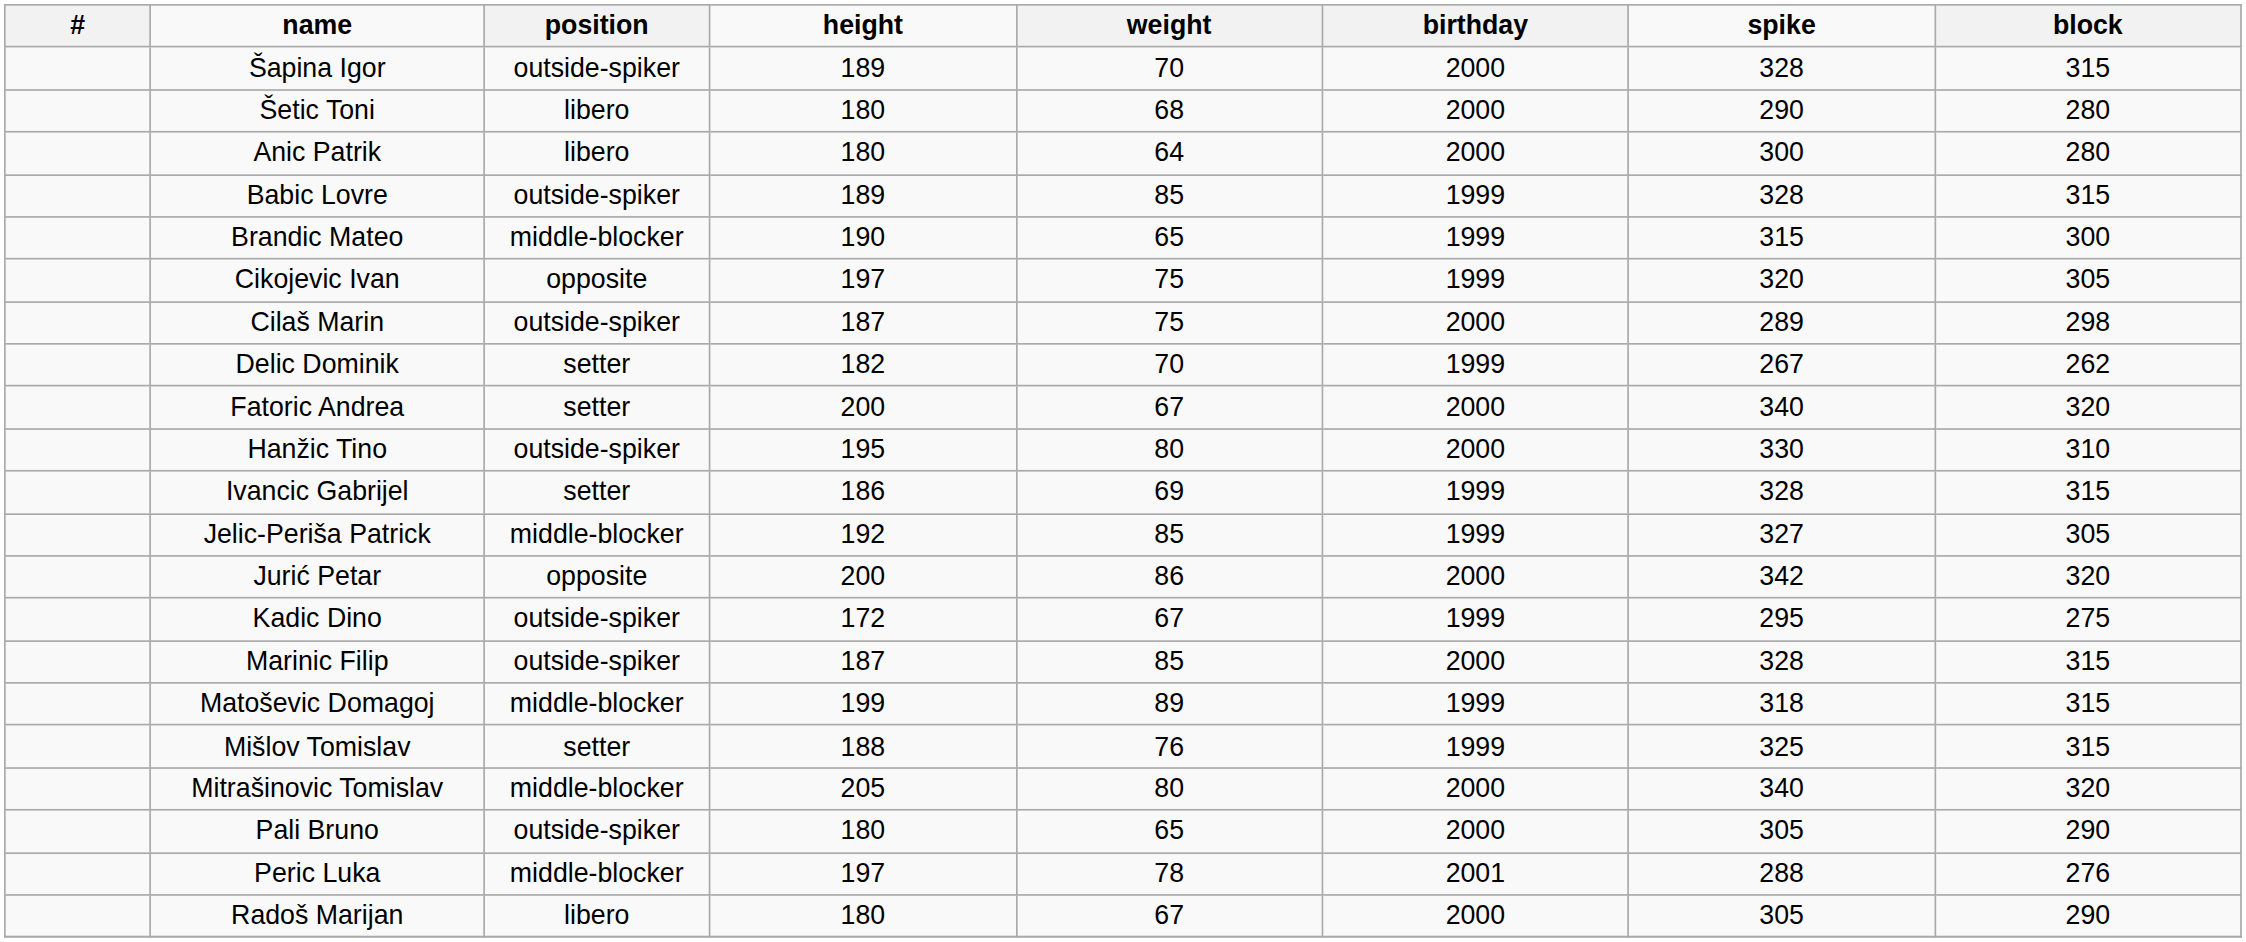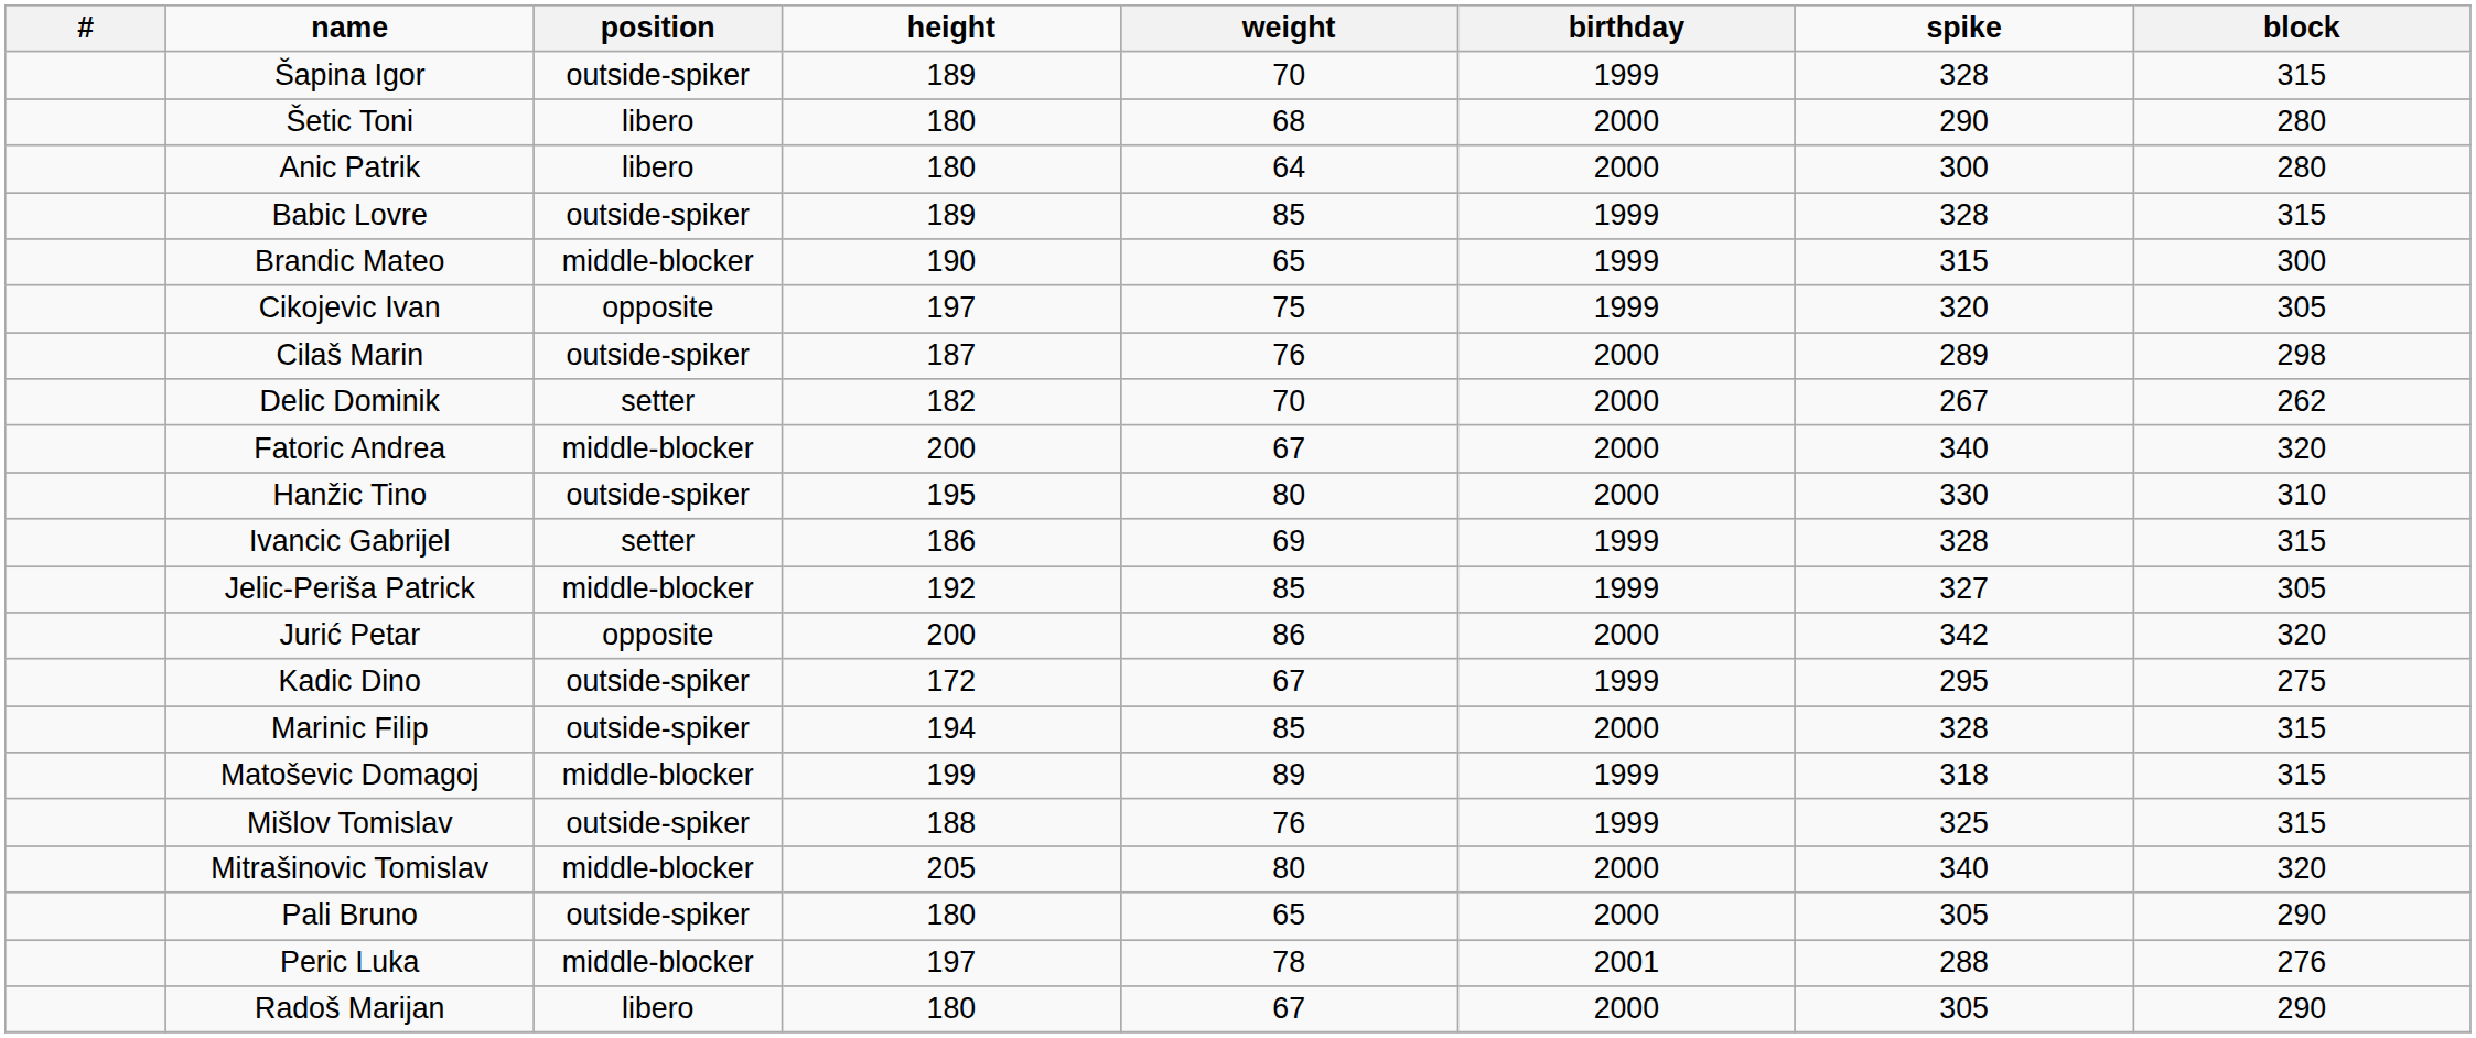Šapina Igor | birthday: 2000 -> 1999
Cilaš Marin | weight: 75 -> 76
Delic Dominik | birthday: 1999 -> 2000
Fatoric Andrea | position: setter -> middle-blocker
Marinic Filip | height: 187 -> 194
Mišlov Tomislav | position: setter -> outside-spiker
